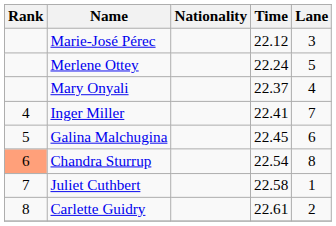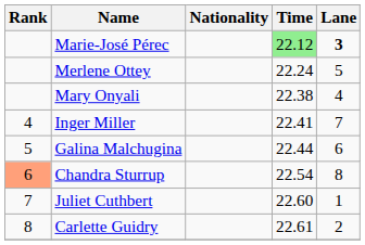Marie-José Pérec | Time: no background -> lightgreen background
Marie-José Pérec | Lane: normal -> bold
Mary Onyali | Time: 22.37 -> 22.38
Galina Malchugina | Time: 22.45 -> 22.44
Juliet Cuthbert | Time: 22.58 -> 22.60
